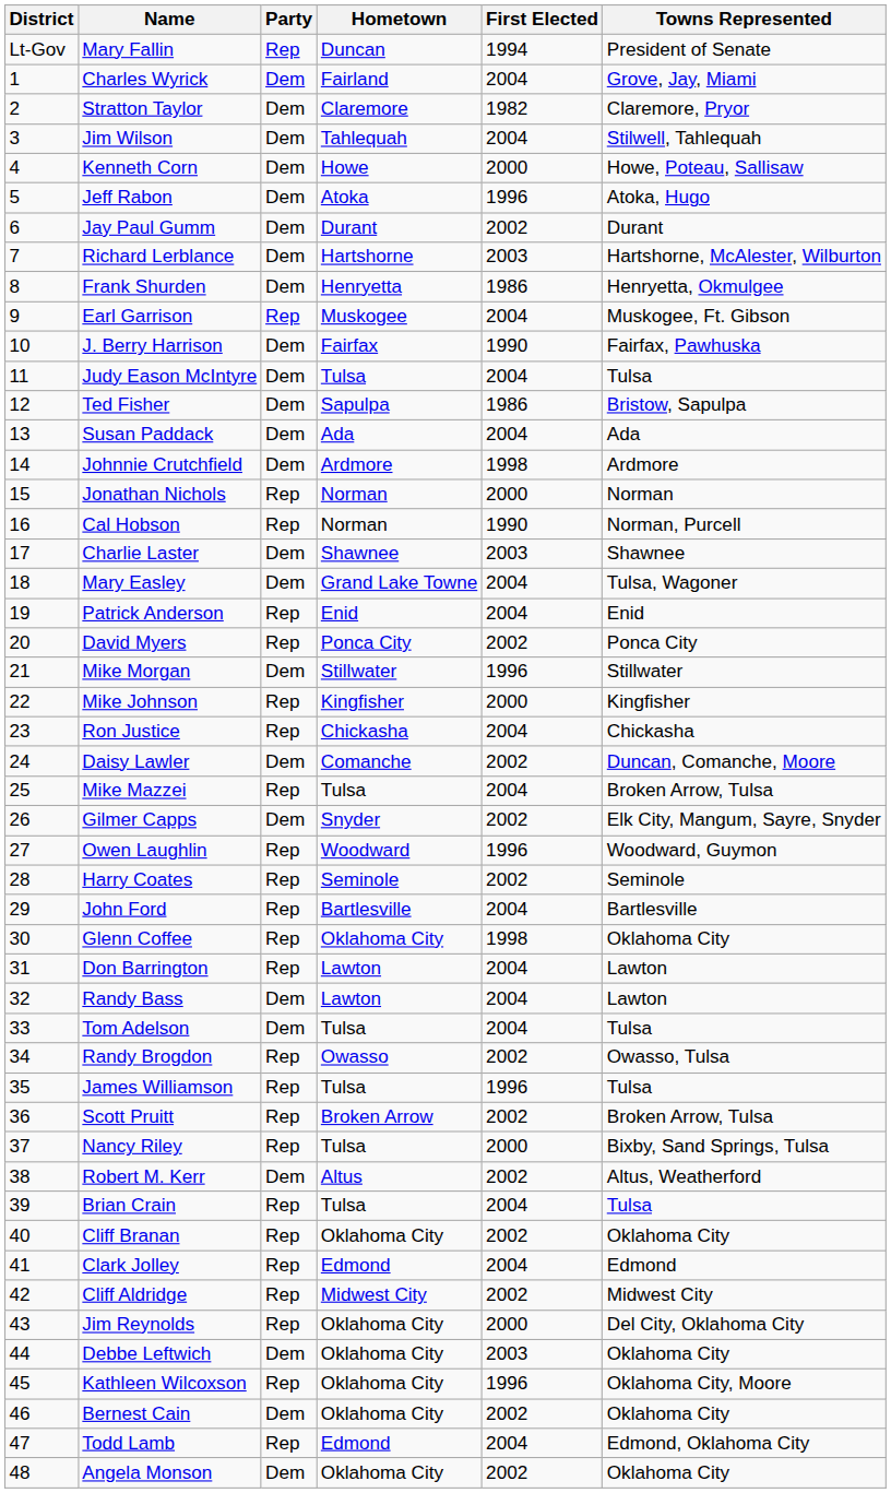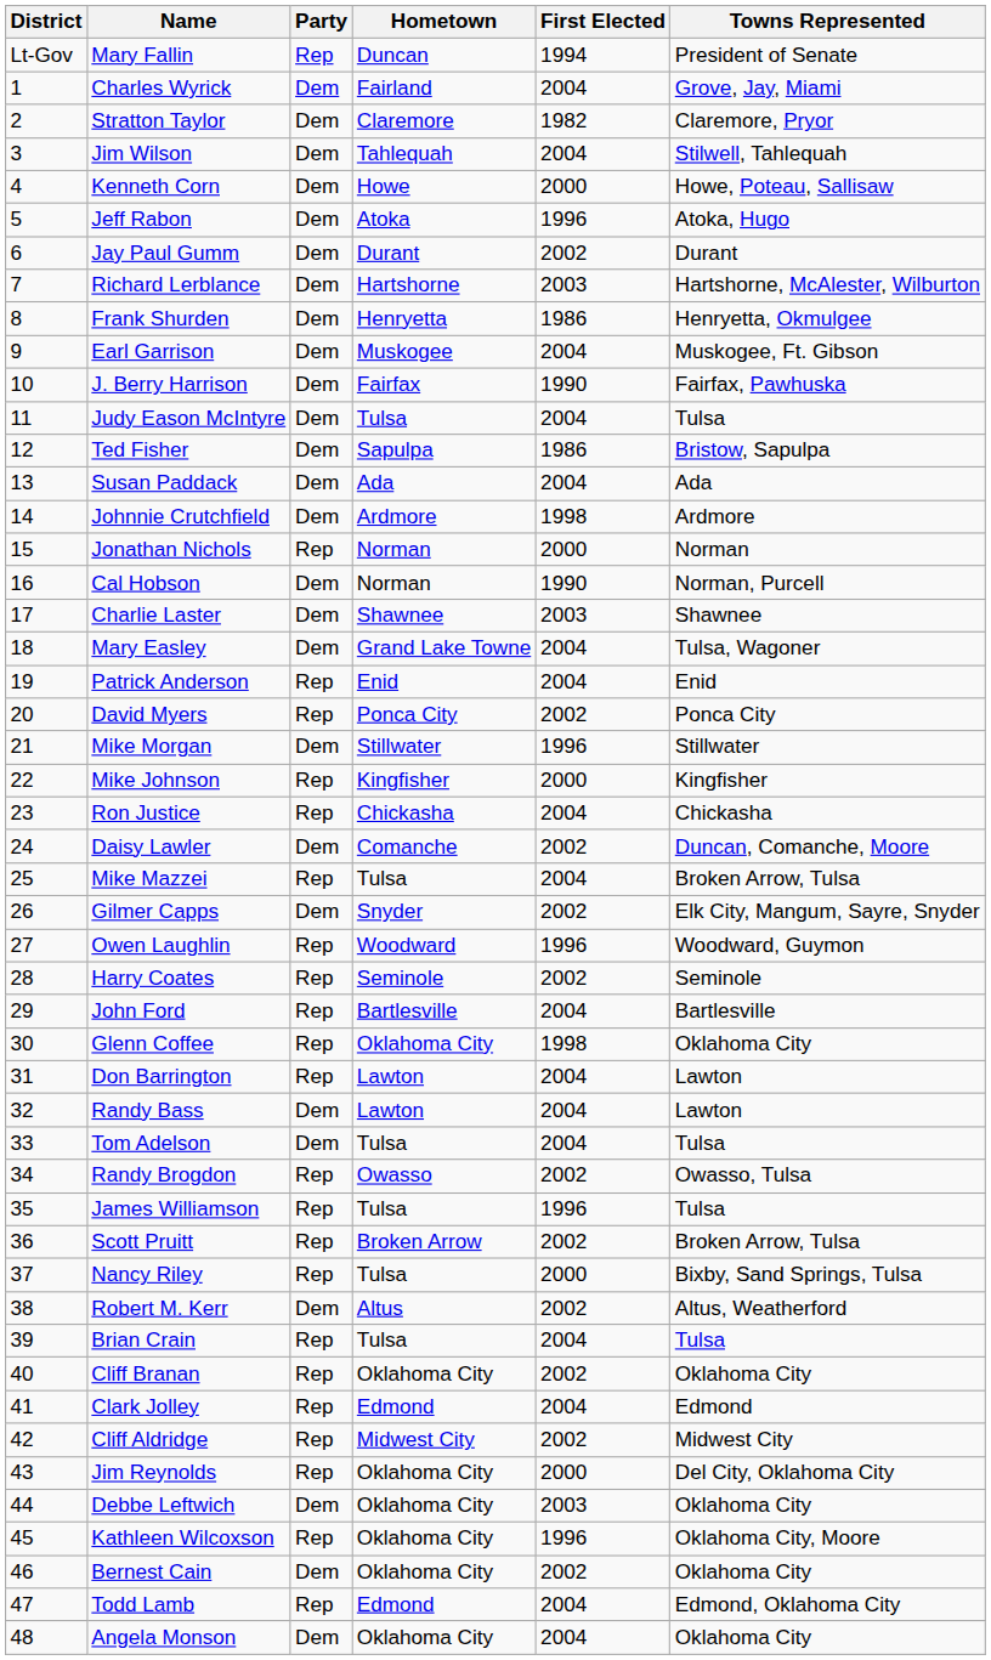Earl Garrison | Party: Rep -> Dem
Cal Hobson | Party: Rep -> Dem
Angela Monson | First Elected: 2002 -> 2004
